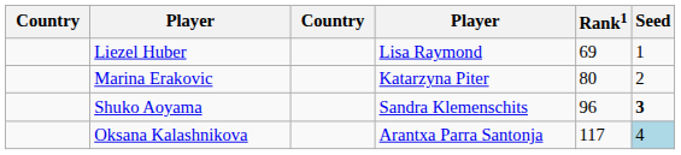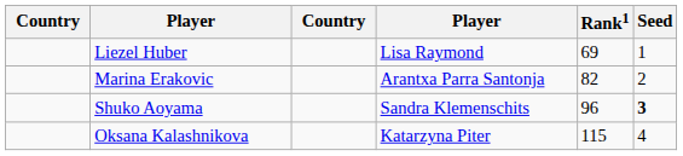Marina Erakovic | column 4: Katarzyna Piter -> Arantxa Parra Santonja
Marina Erakovic | Rank1: 80 -> 82
Oksana Kalashnikova | column 4: Arantxa Parra Santonja -> Katarzyna Piter
Oksana Kalashnikova | Rank1: 117 -> 115
Oksana Kalashnikova | Seed: lightblue background -> no background
